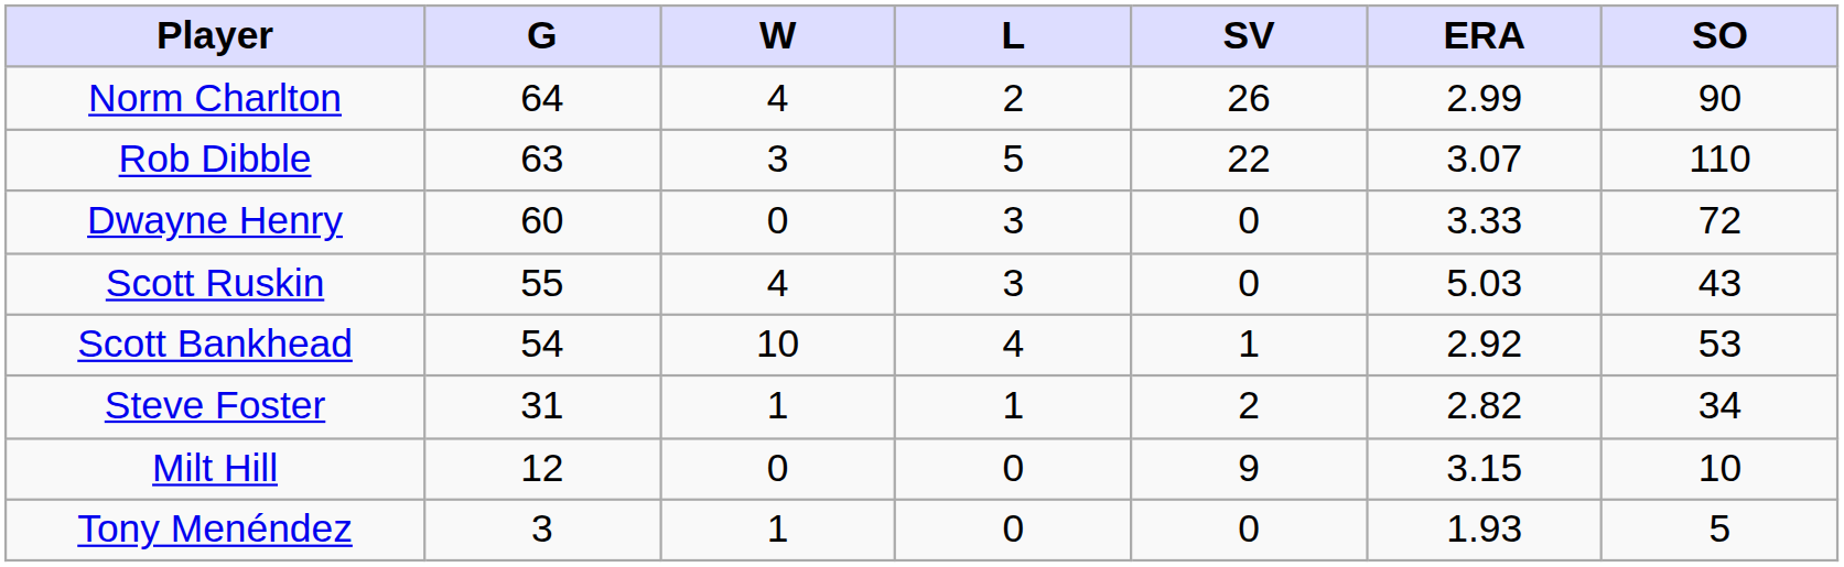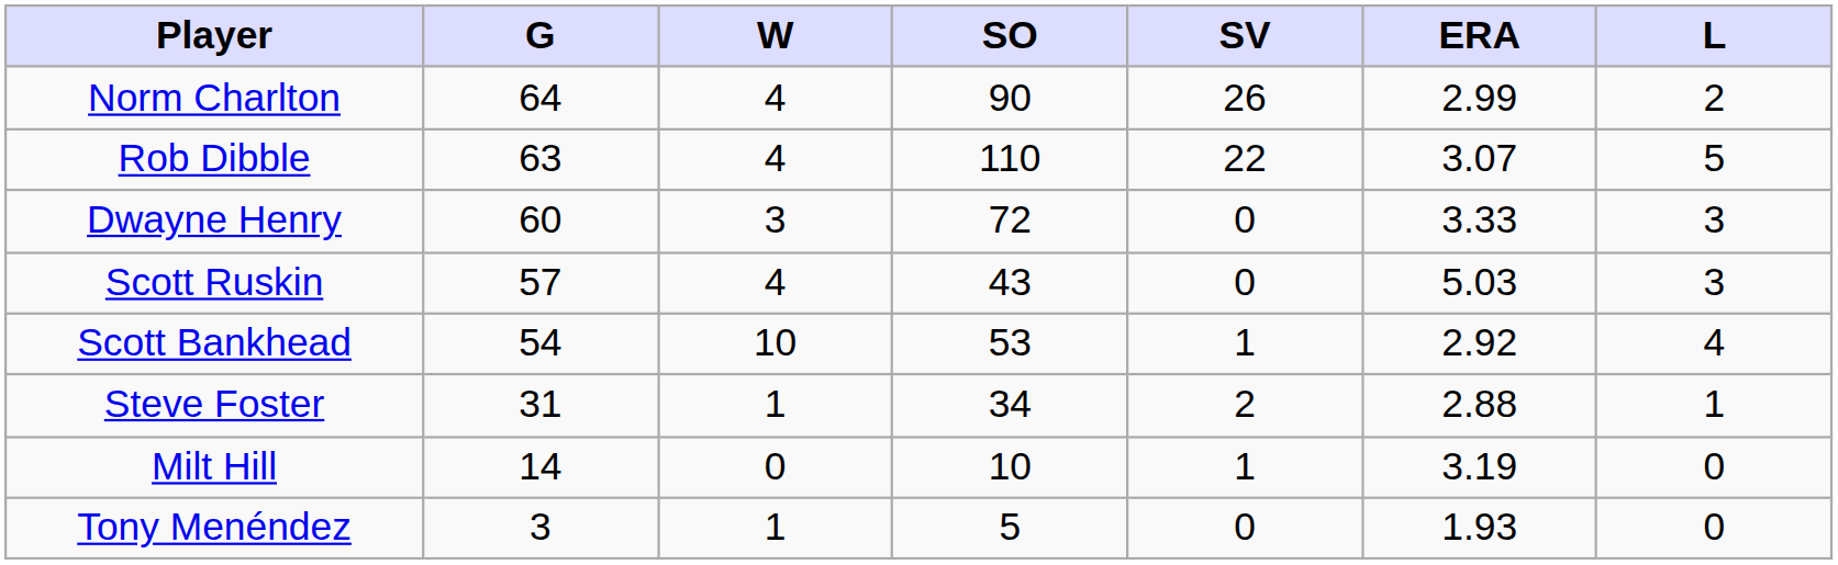columns swapped: L <-> SO
Rob Dibble | W: 3 -> 4
Dwayne Henry | W: 0 -> 3
Scott Ruskin | G: 55 -> 57
Steve Foster | ERA: 2.82 -> 2.88
Milt Hill | G: 12 -> 14
Milt Hill | SV: 9 -> 1
Milt Hill | ERA: 3.15 -> 3.19
